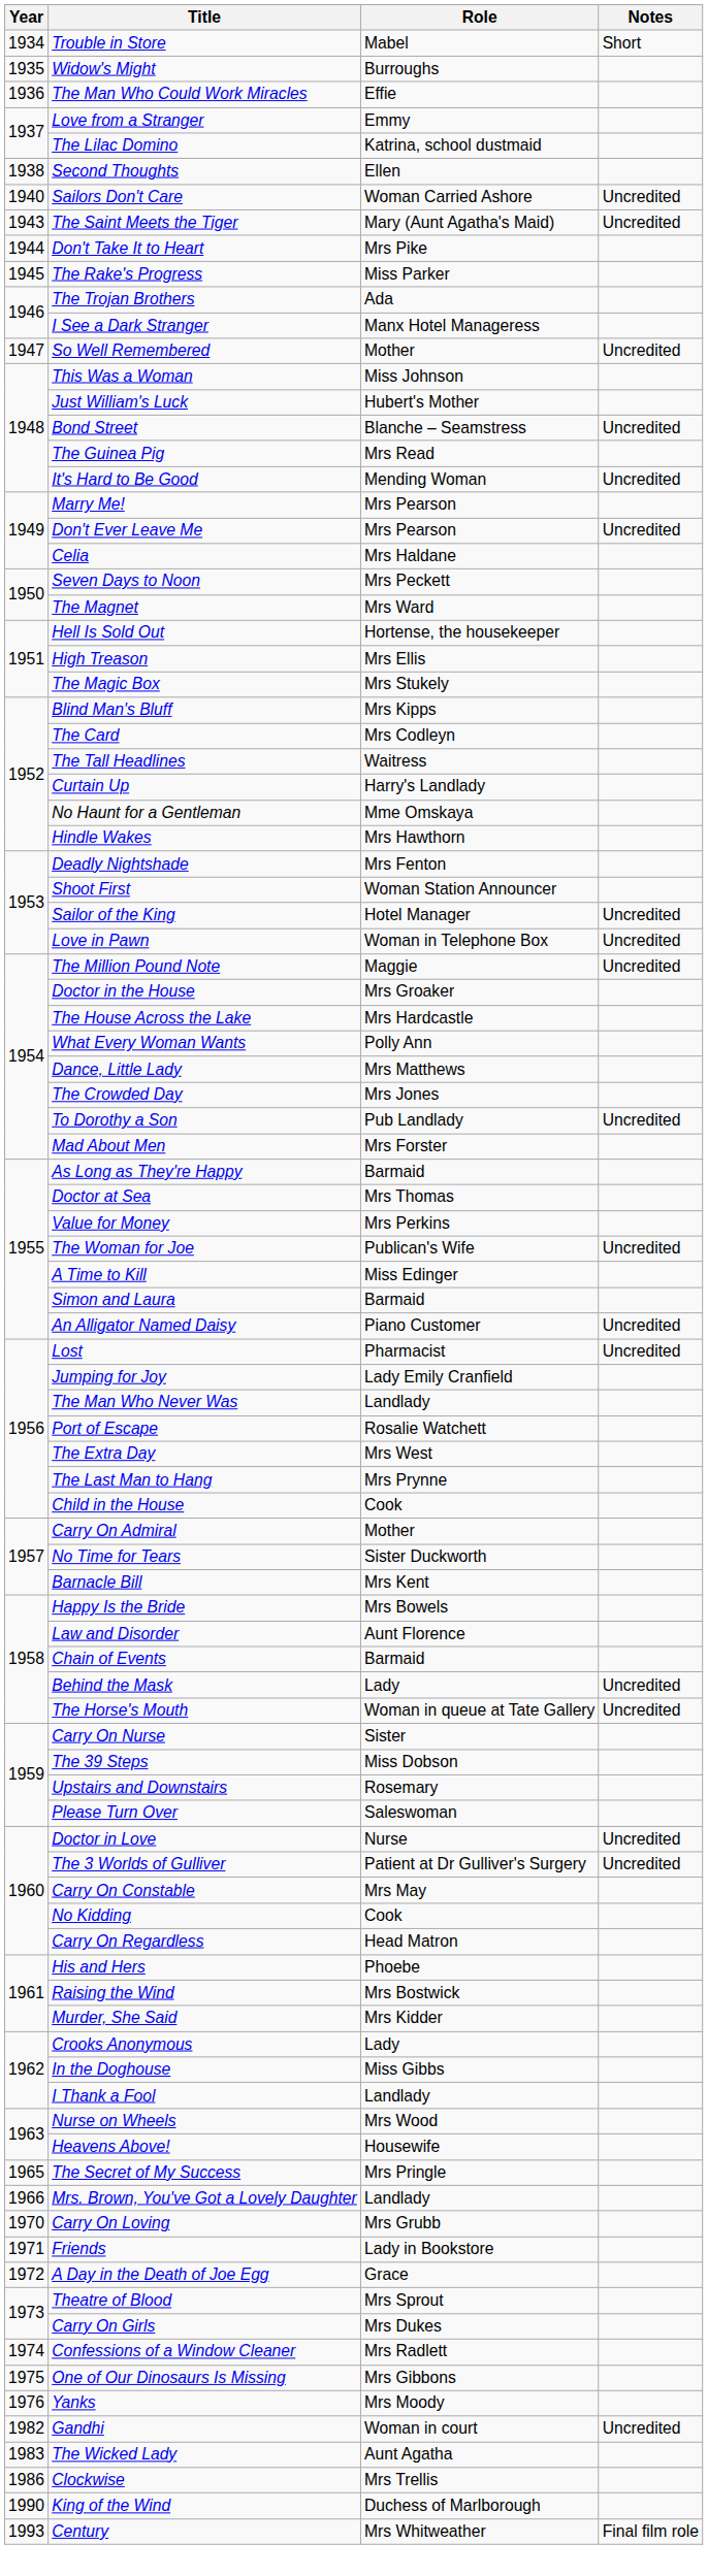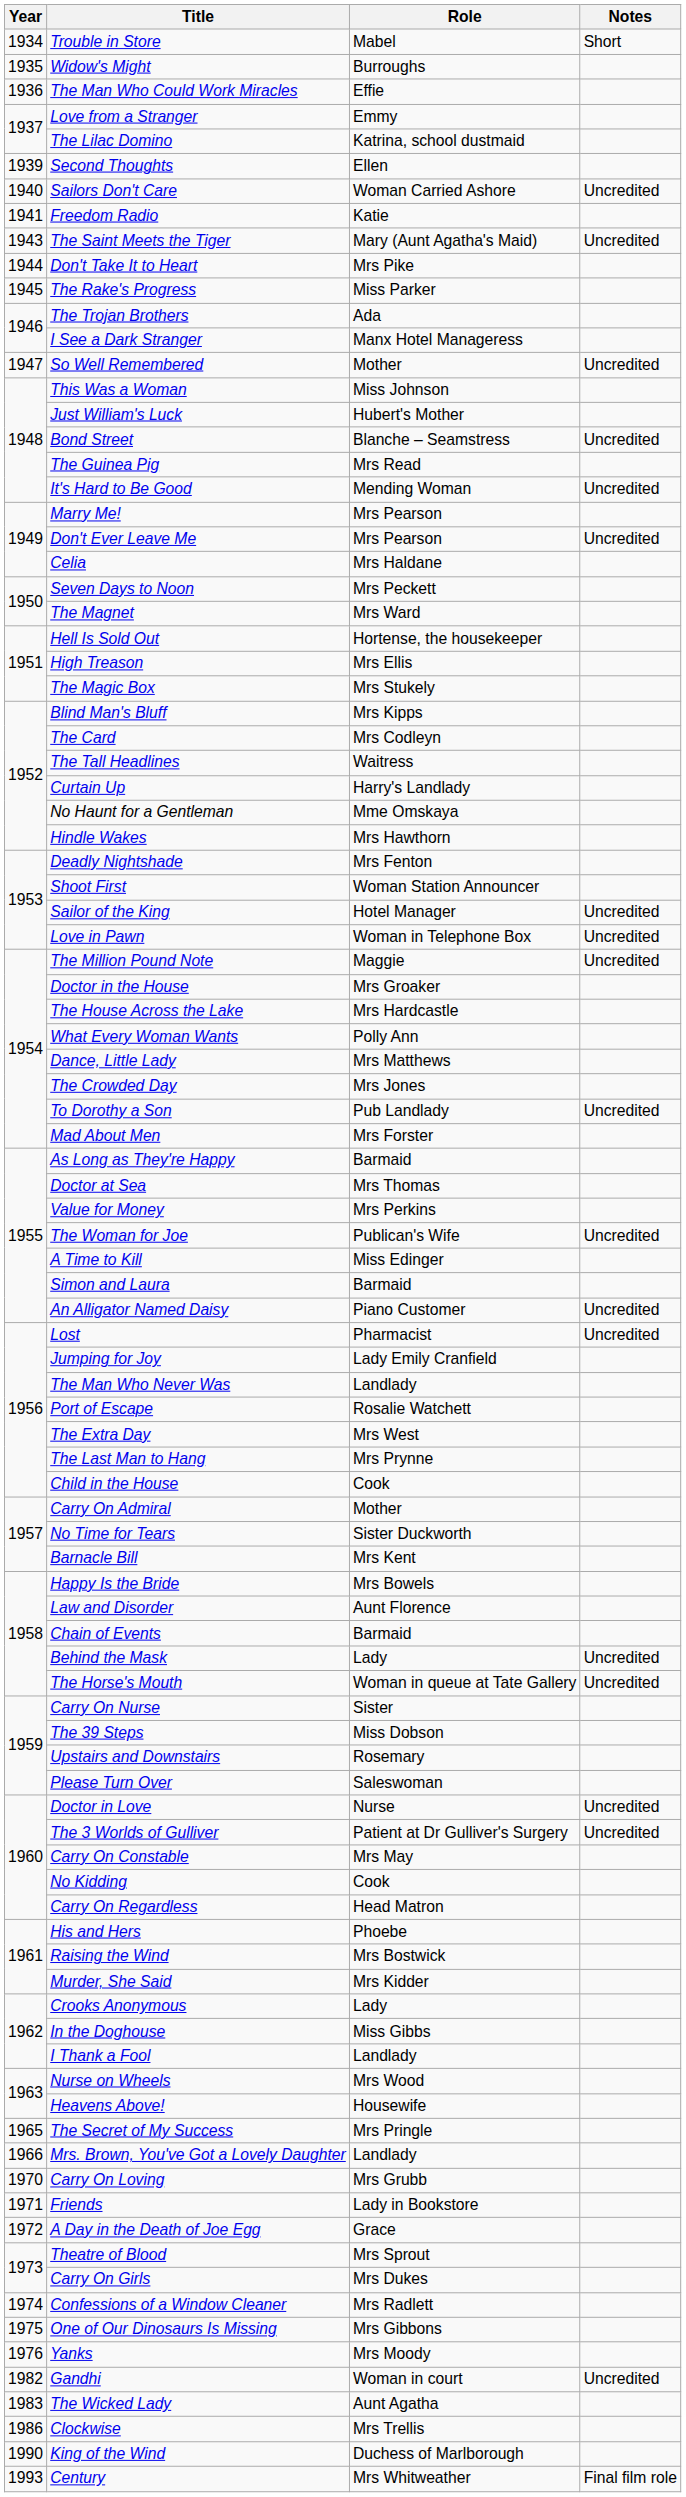Second Thoughts | Year: 1938 -> 1939
+ row: 1941 | Freedom Radio | Katie
